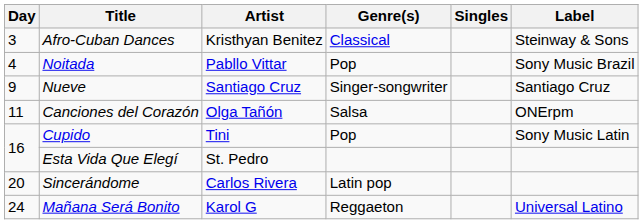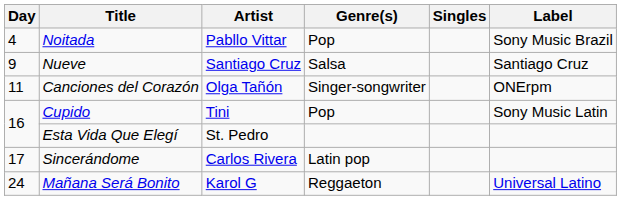- row: 3 | Afro-Cuban Dances | Kristhyan Benitez | Classical | Steinway & Sons
Nueve | Genre(s): Singer-songwriter -> Salsa
Canciones del Corazón | Genre(s): Salsa -> Singer-songwriter
Sincerándome | Day: 20 -> 17
